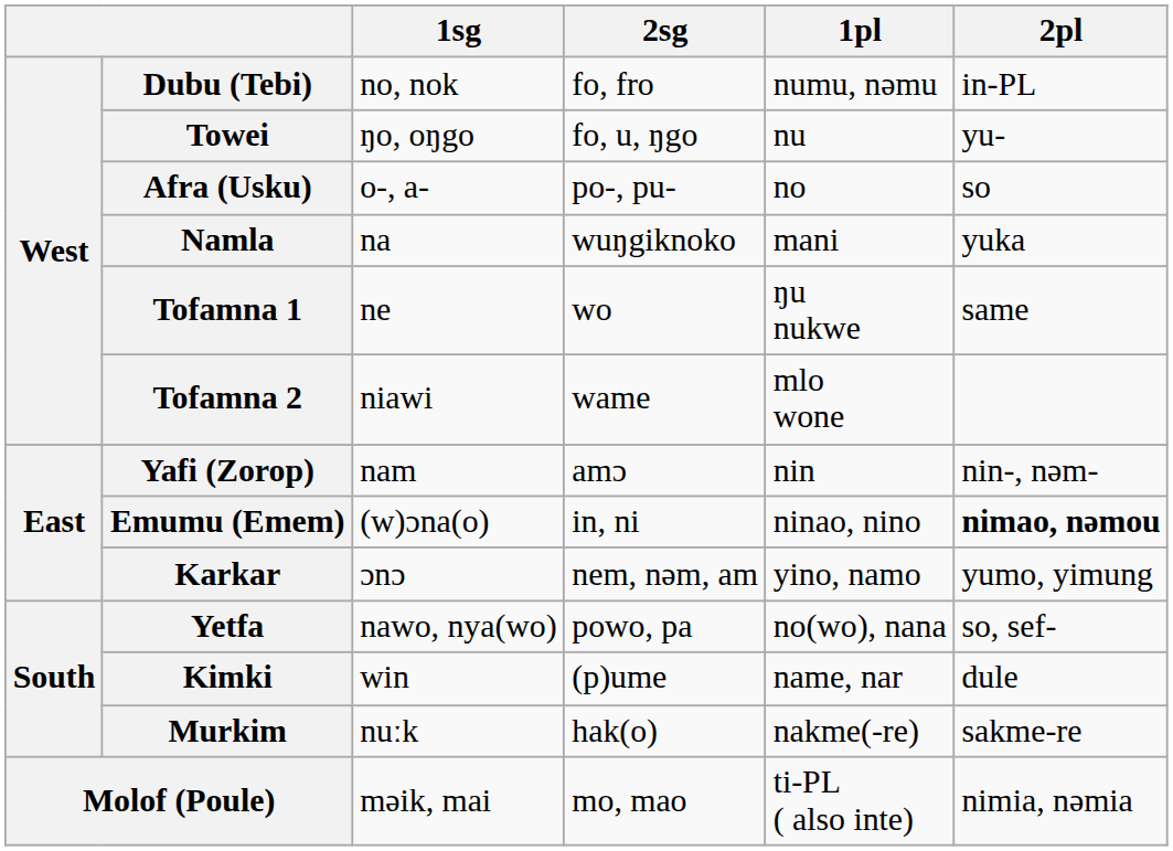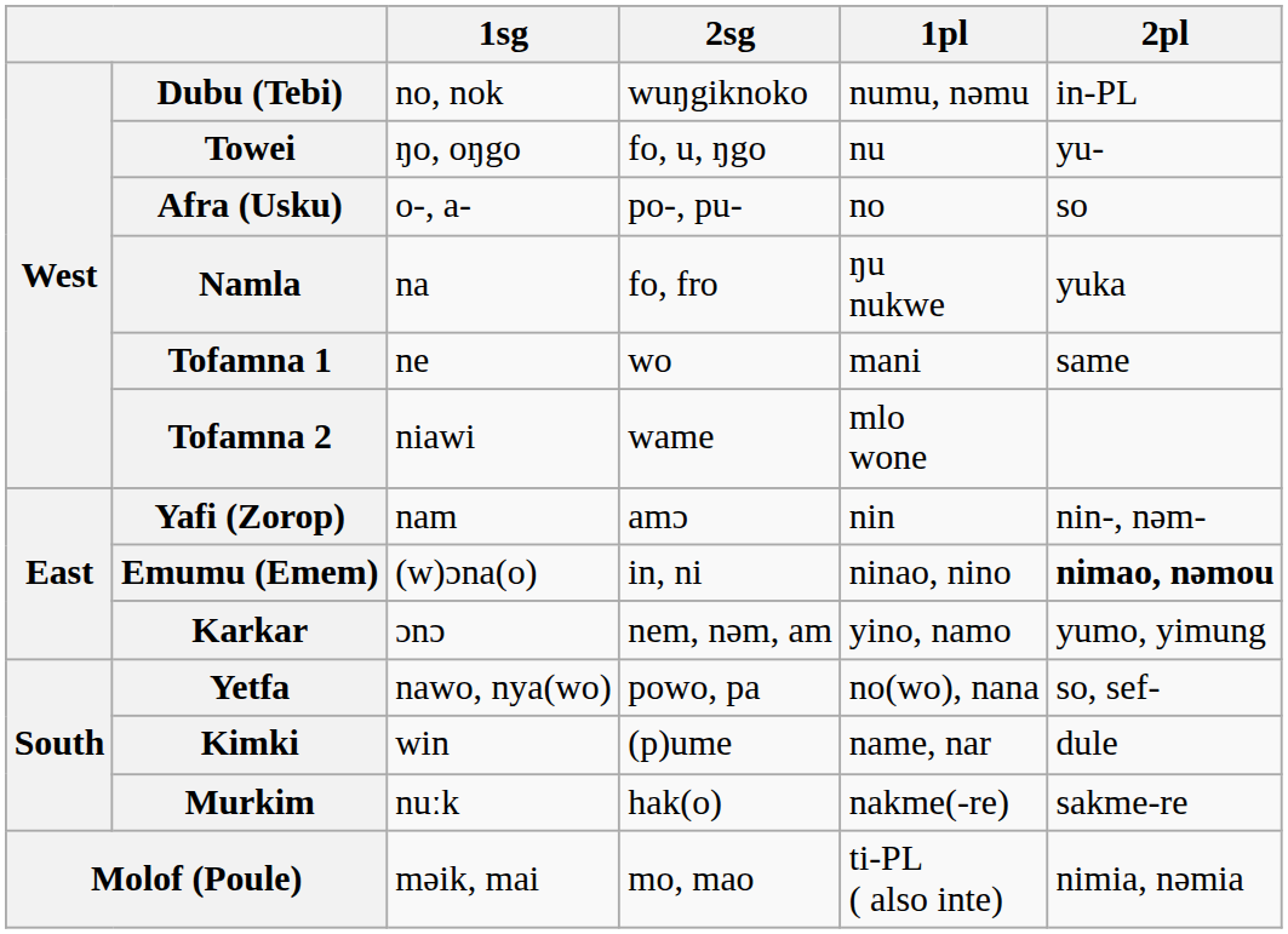Dubu (Tebi) | 2sg: fo, fro -> wuŋgiknoko
Namla | 2sg: wuŋgiknoko -> fo, fro
Namla | 1pl: mani -> ŋu nukwe
Tofamna 1 | 1pl: ŋu nukwe -> mani
